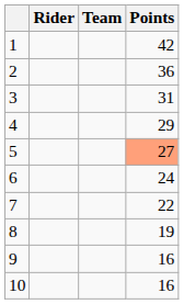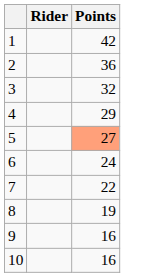- column: Team
3 | Points: 31 -> 32
